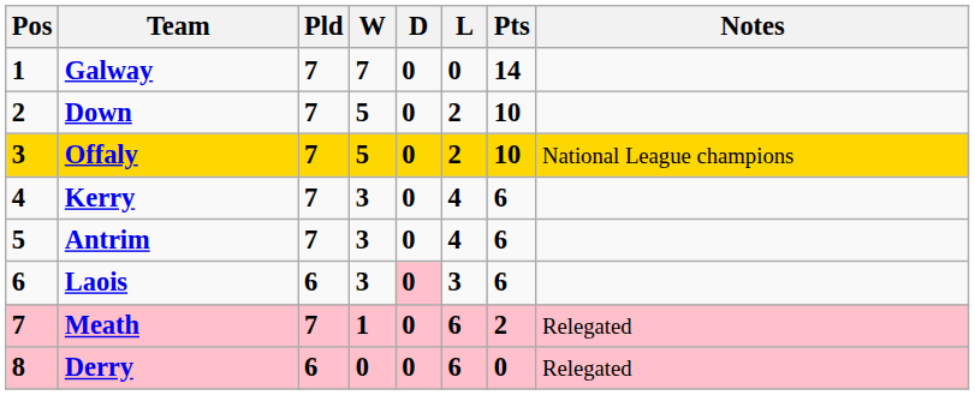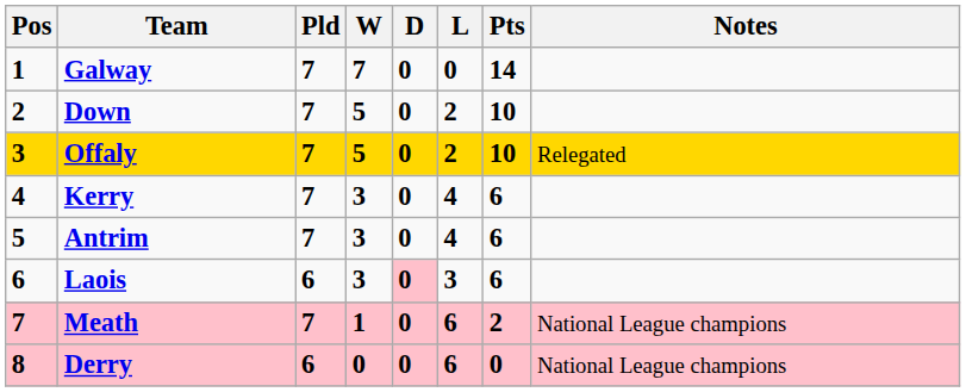Offaly | Notes: National League champions -> Relegated
Meath | Notes: Relegated -> National League champions
Derry | Notes: Relegated -> National League champions
